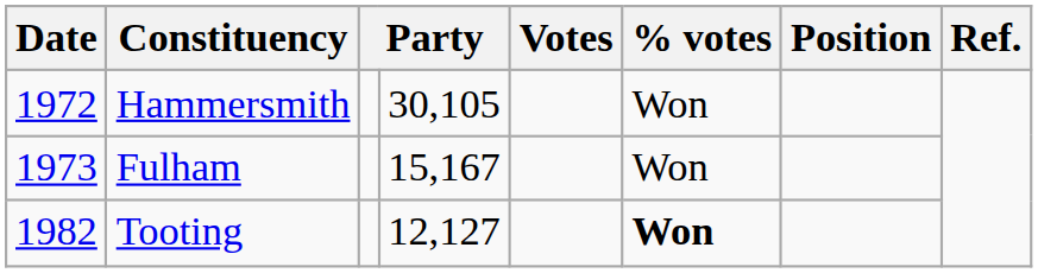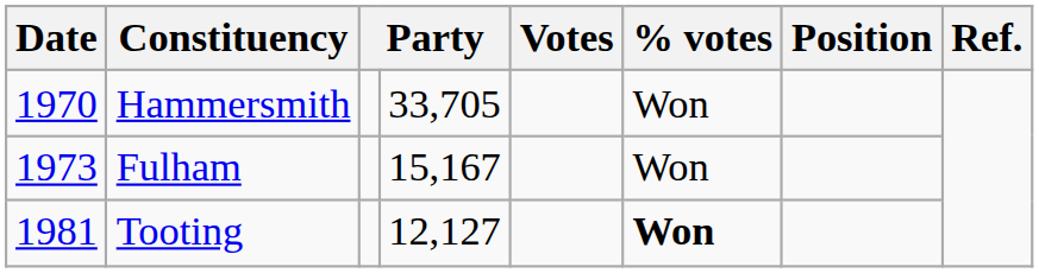Hammersmith | Date: 1972 -> 1970
Hammersmith | column 4: 30,105 -> 33,705
Tooting | Date: 1982 -> 1981
